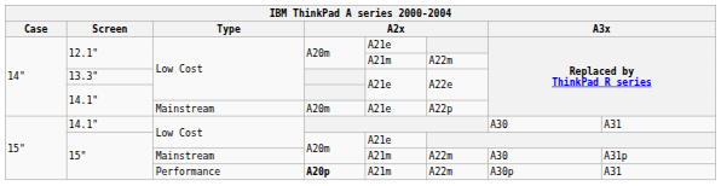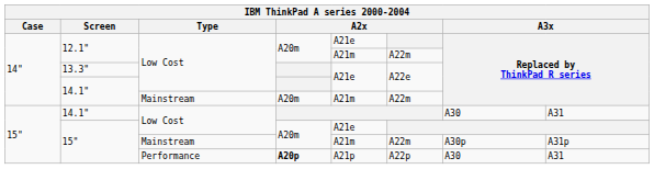14.1" / Mainstream | column 5: A21e -> A21m
14.1" / Mainstream | column 6: A22p -> A22m
15" / Mainstream | column 7: A30 -> A30p
15" / Performance | column 5: A21m -> A21p
15" / Performance | column 6: A22m -> A22p
15" / Performance | column 7: A30p -> A30
